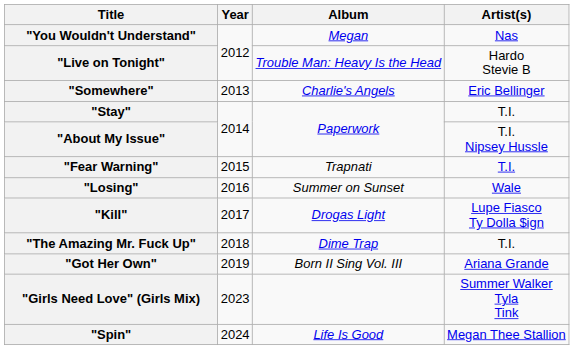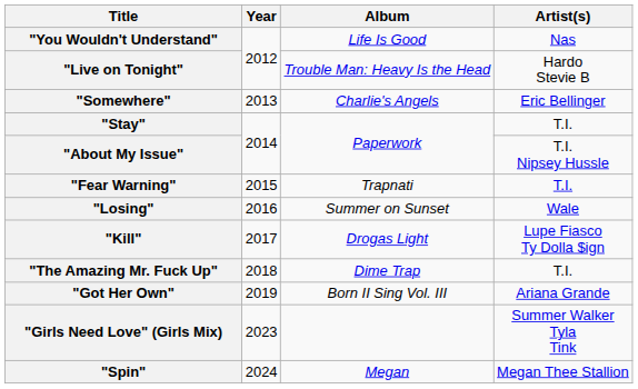"You Wouldn't Understand" | Album: Megan -> Life Is Good
"Spin" | Album: Life Is Good -> Megan
